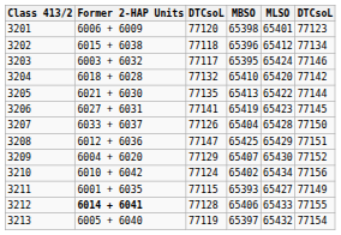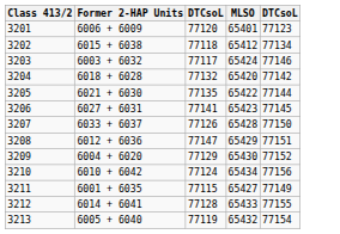- column: MBSO | 65398 | 65396 | 65395 | 65410 | 65413 | 65419 | 65404 | 65425 | 65407 | 65402 | 65393 | 65406 | 65397
3212 | Former 2-HAP Units: bold -> normal
